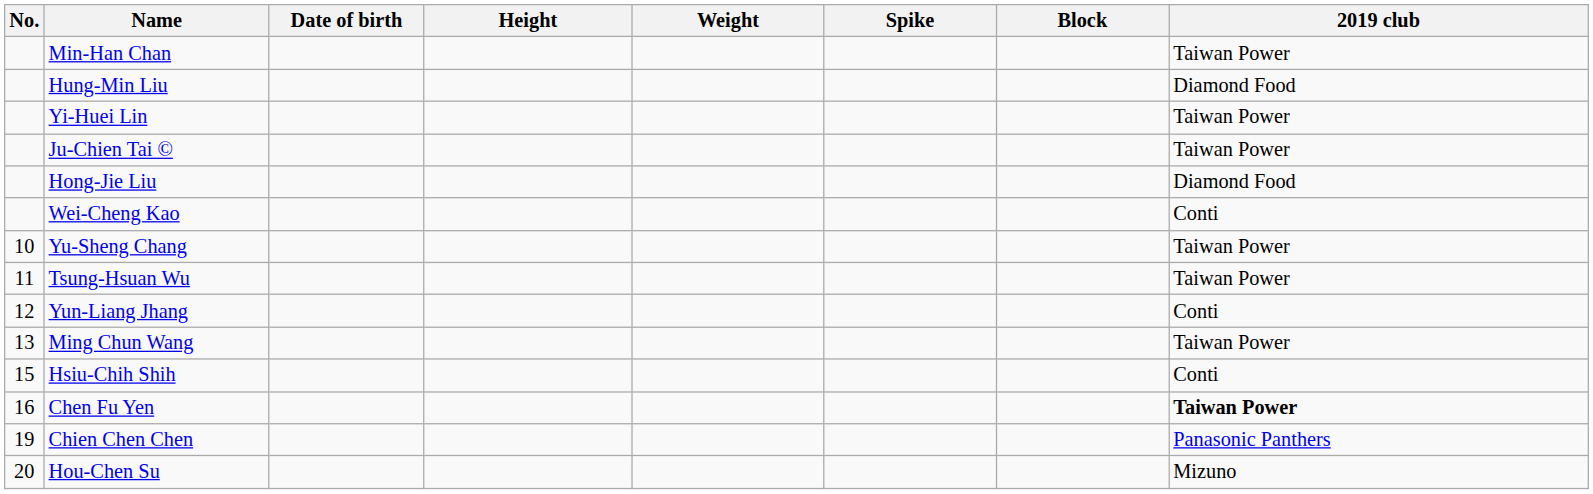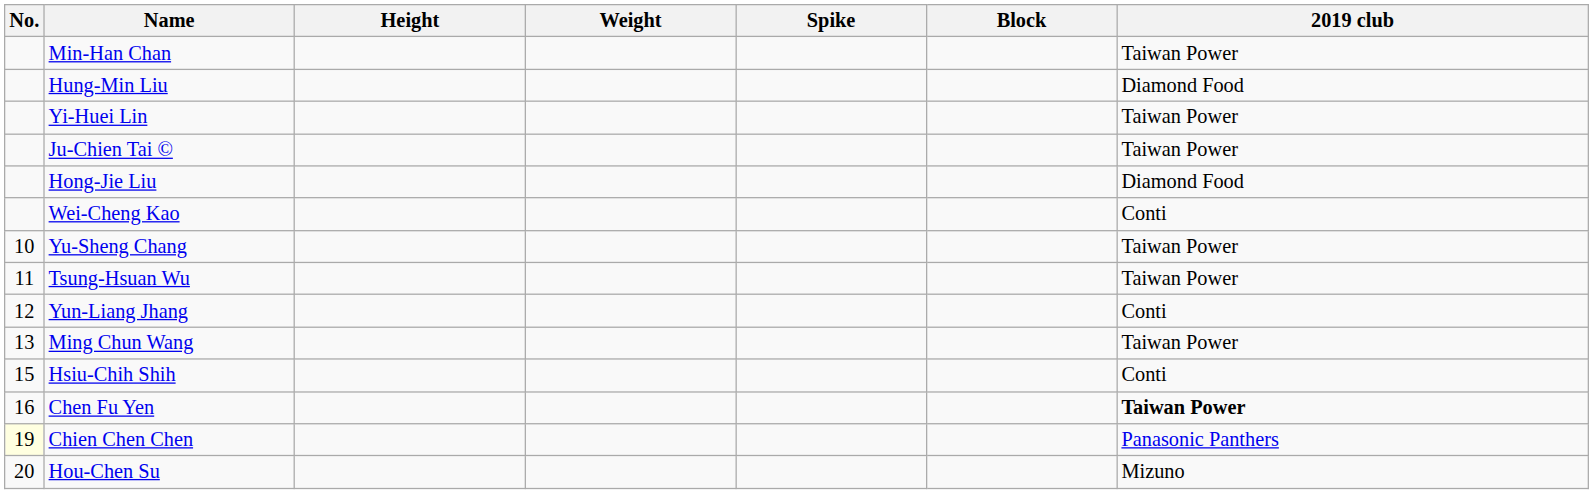- column: Date of birth
Chien Chen Chen | No.: no background -> lightyellow background
